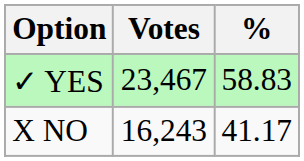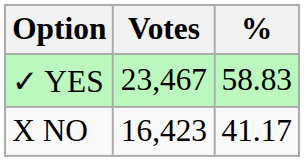X NO | Votes: 16,243 -> 16,423
